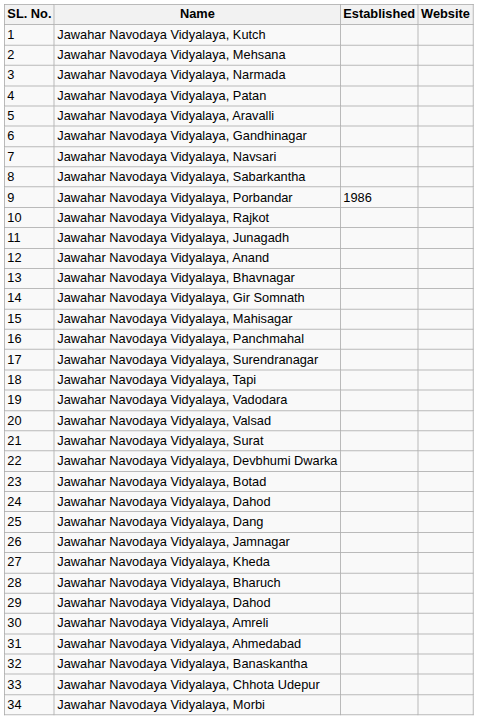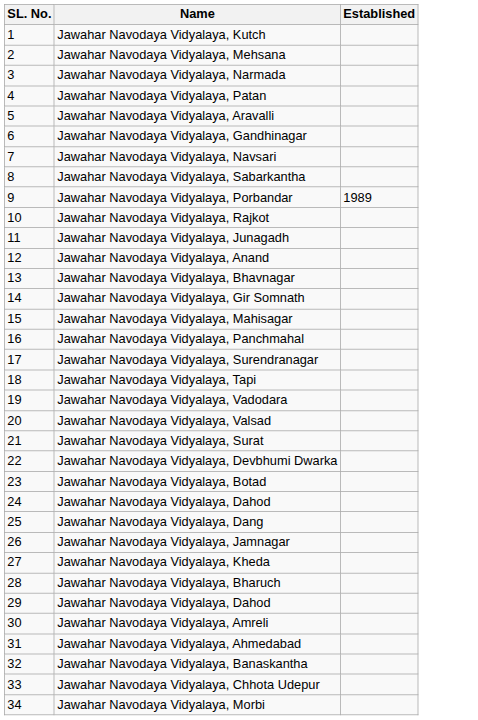- column: Website
Jawahar Navodaya Vidyalaya, Porbandar | Established: 1986 -> 1989
